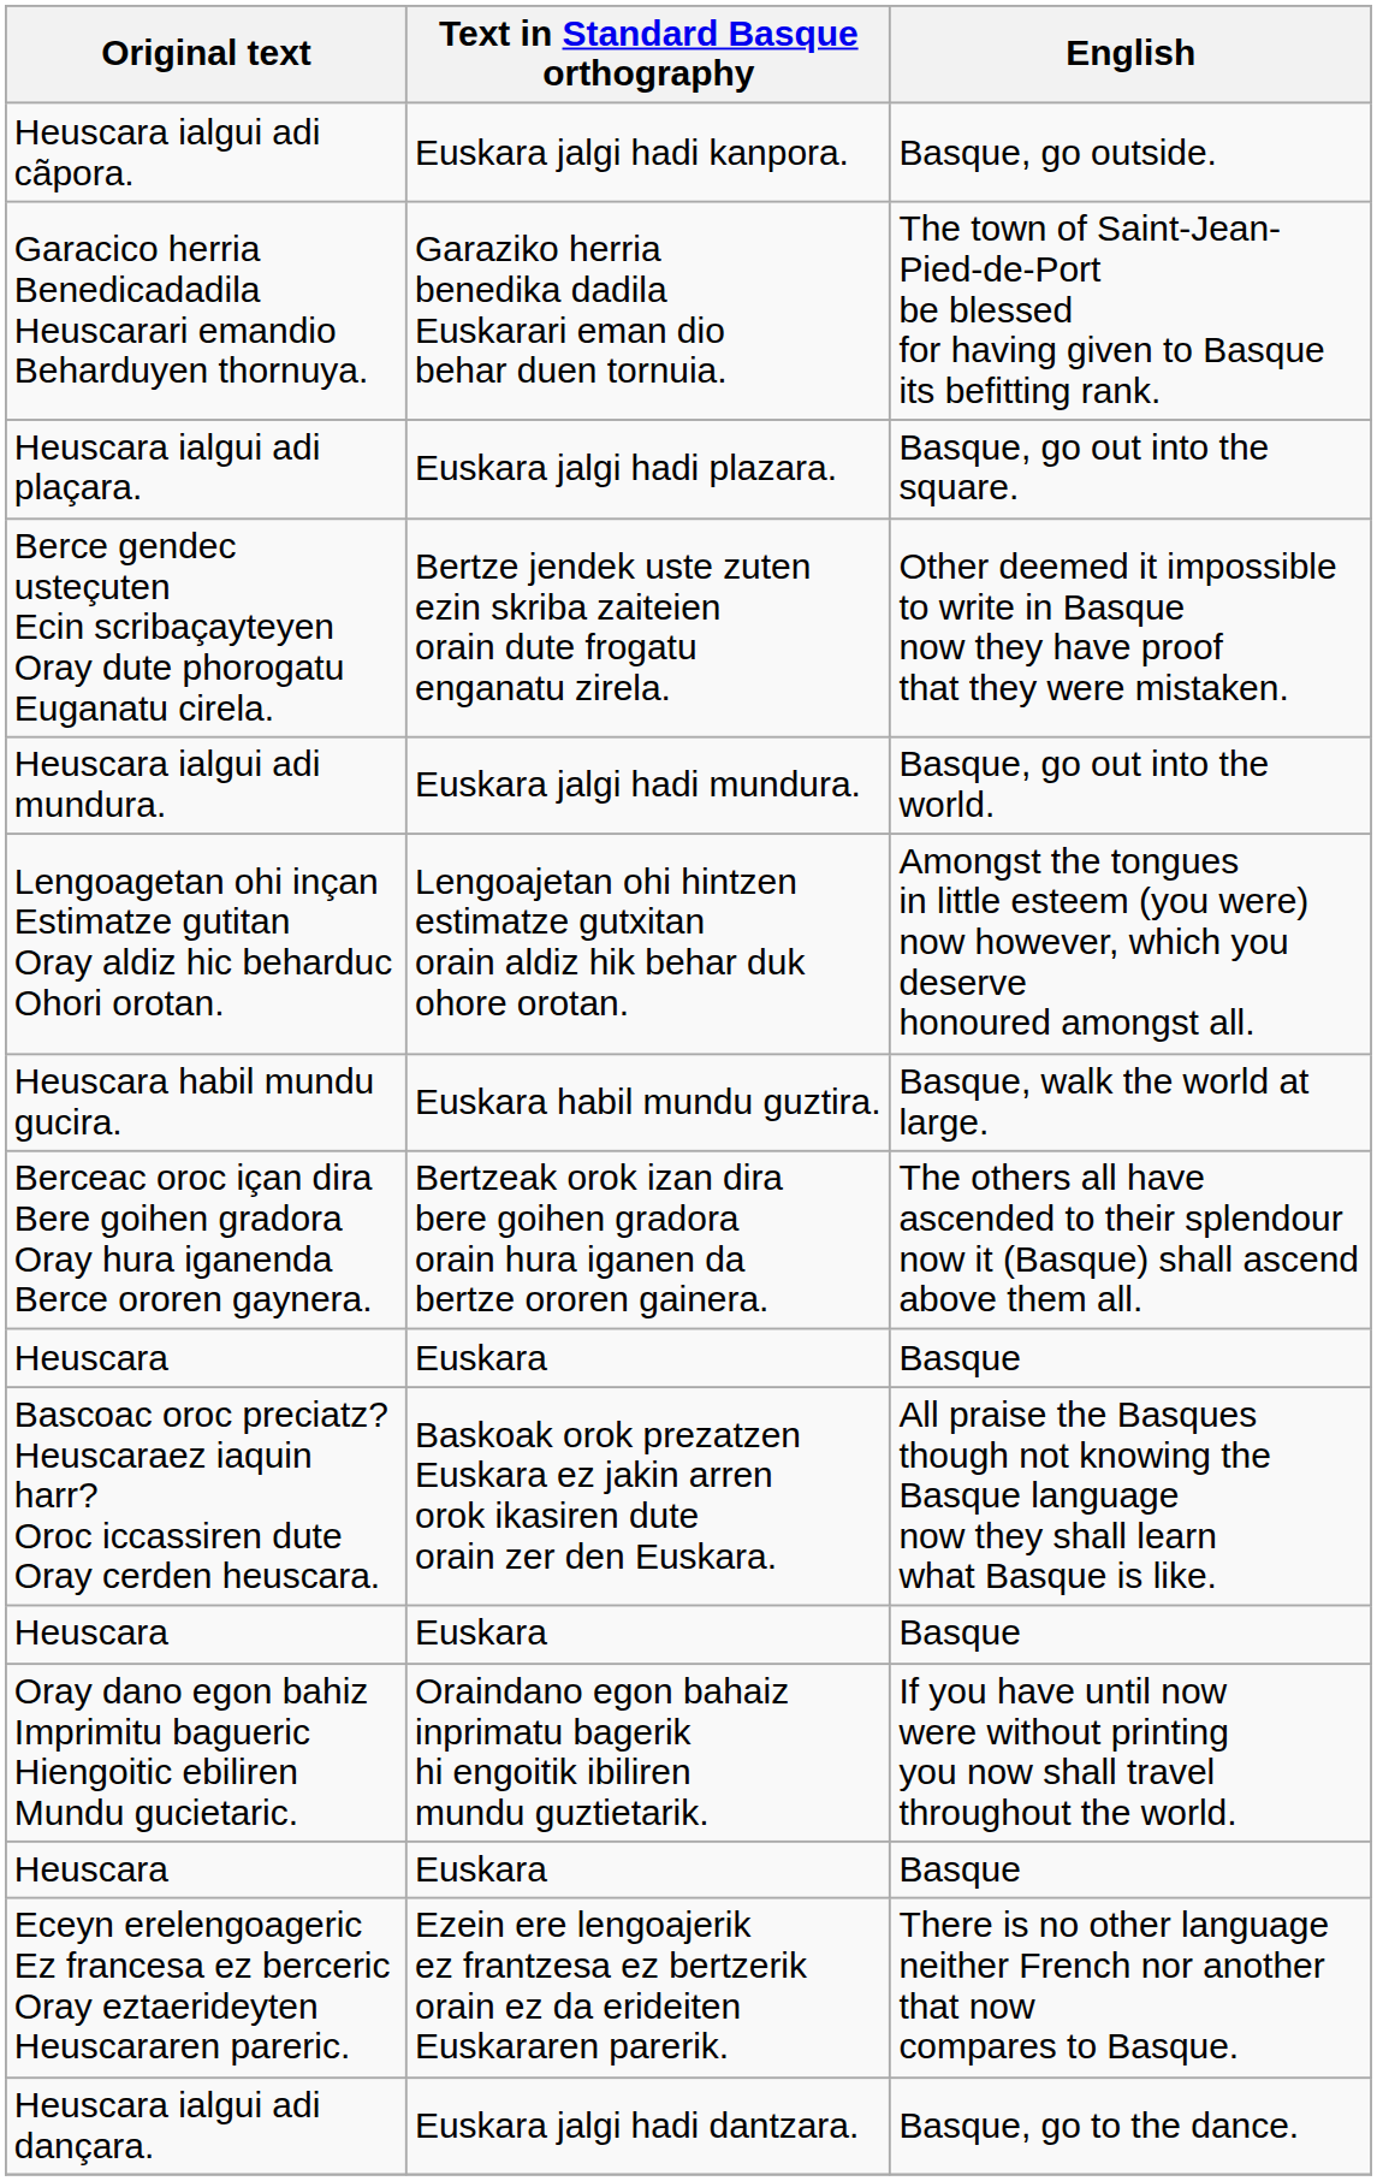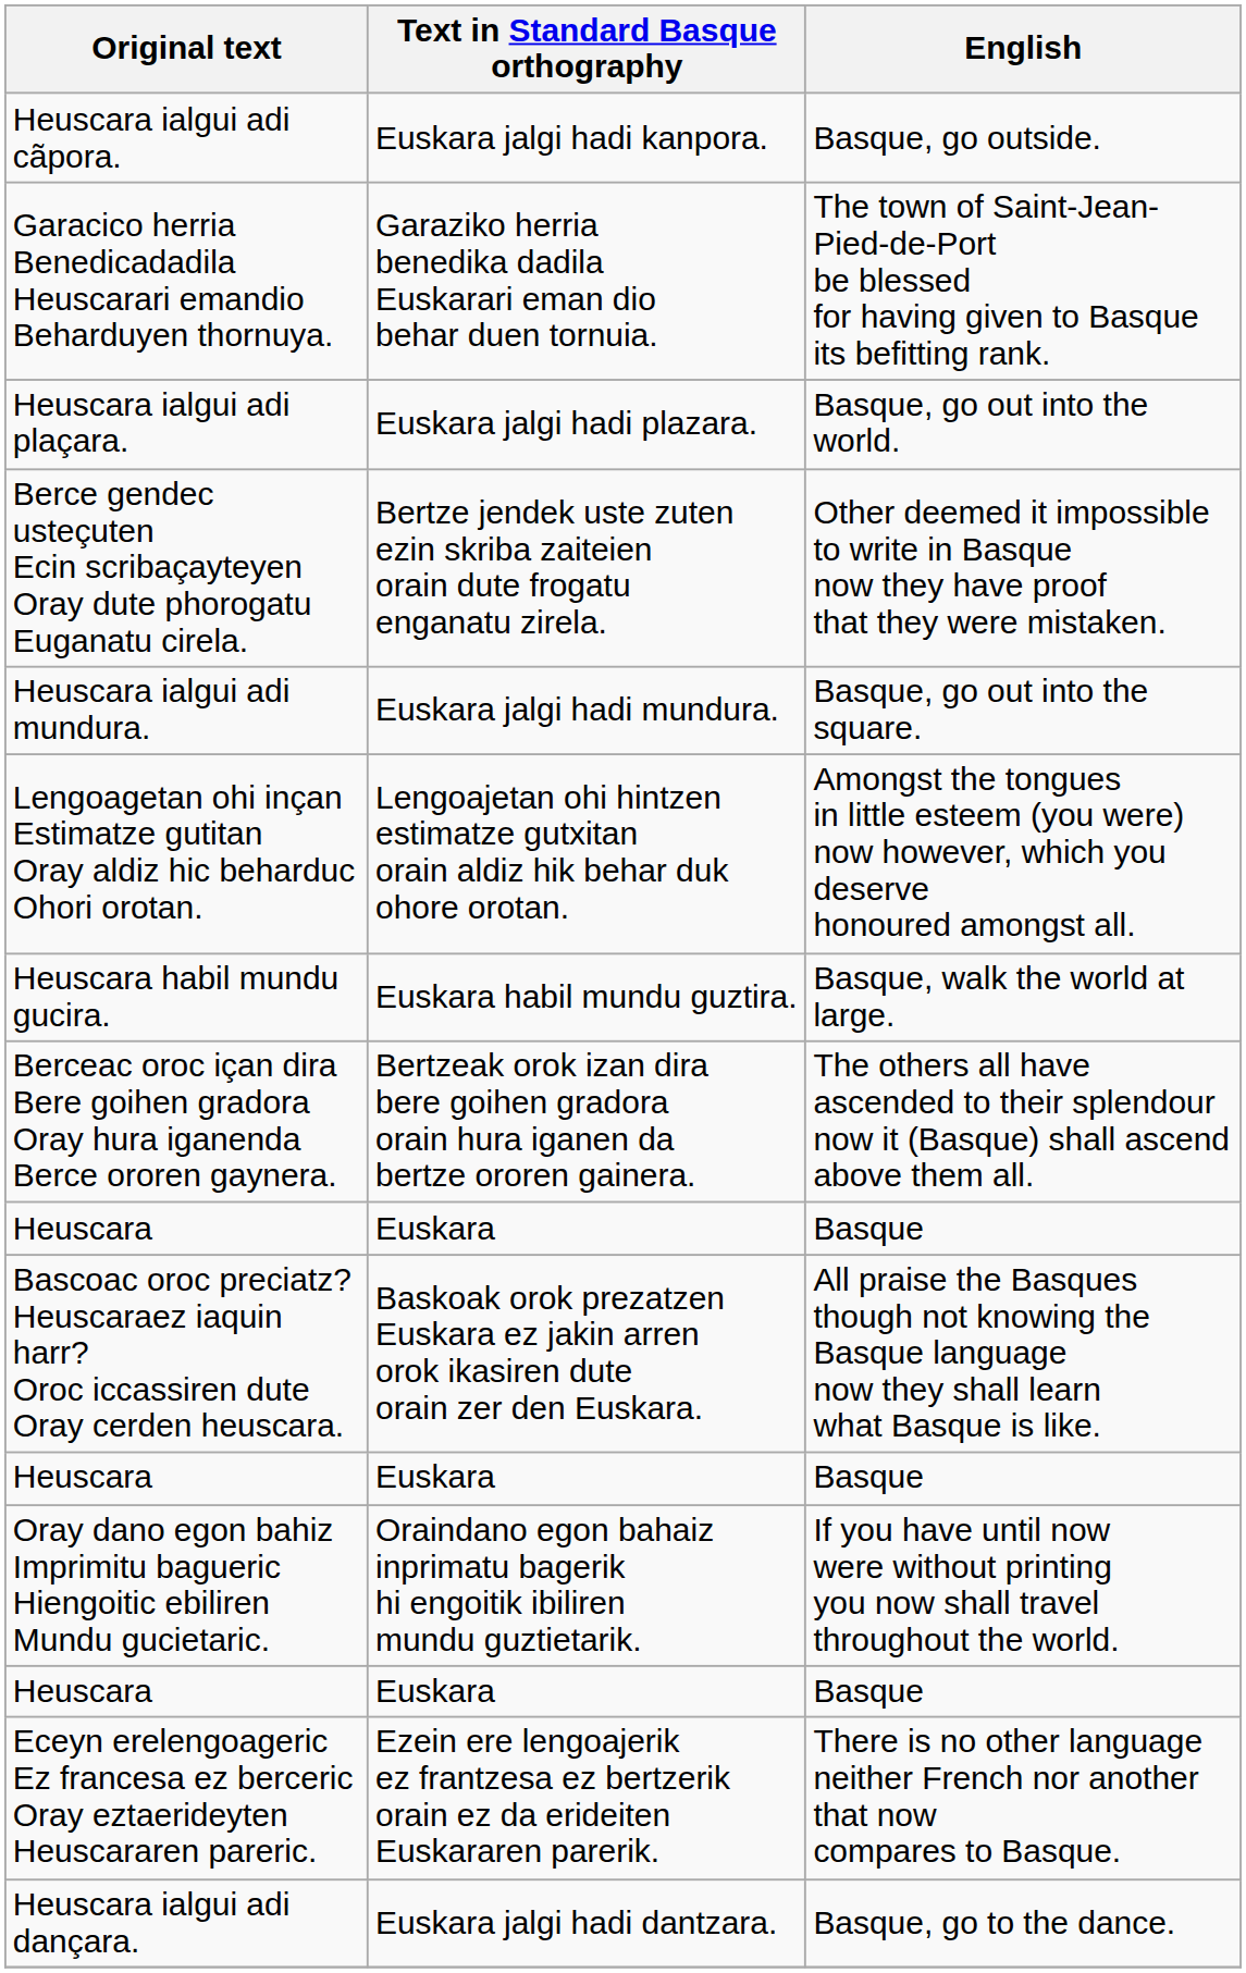Heuscara ialgui adi plaçara. | English: Basque, go out into the square. -> Basque, go out into the world.
Heuscara ialgui adi mundura. | English: Basque, go out into the world. -> Basque, go out into the square.
